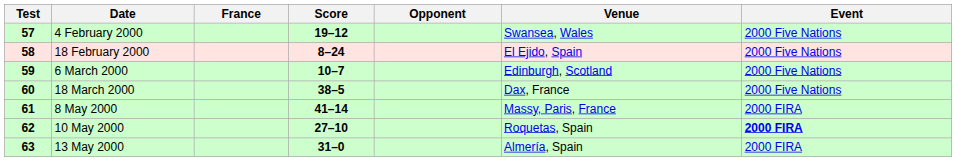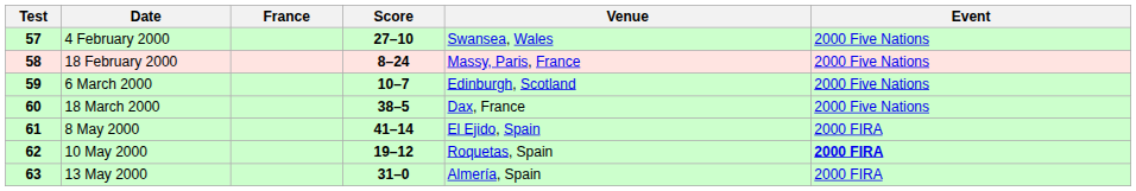- column: Opponent
4 February 2000 | Score: 19–12 -> 27–10
18 February 2000 | Venue: El Ejido, Spain -> Massy, Paris, France
8 May 2000 | Venue: Massy, Paris, France -> El Ejido, Spain
10 May 2000 | Score: 27–10 -> 19–12
